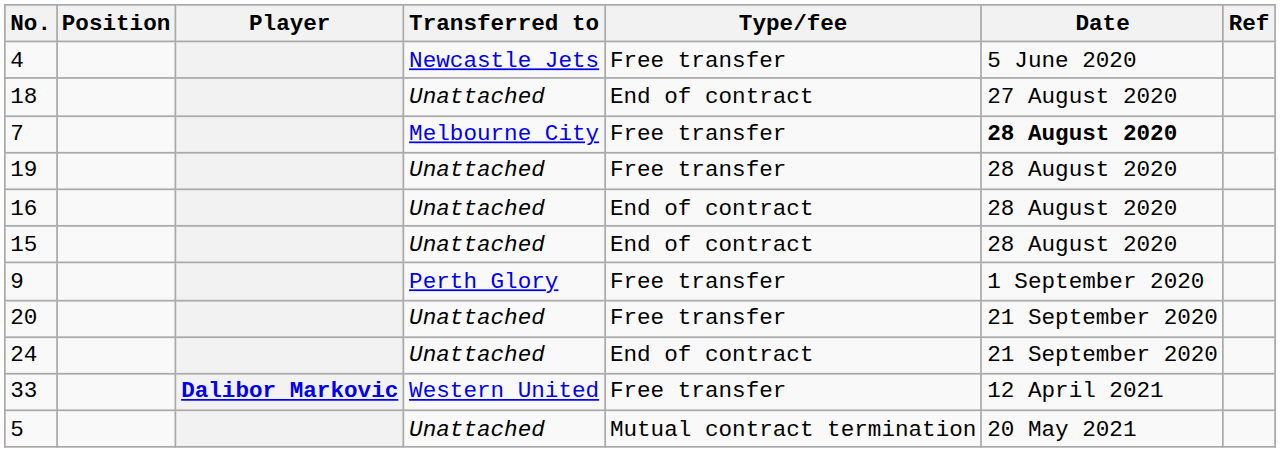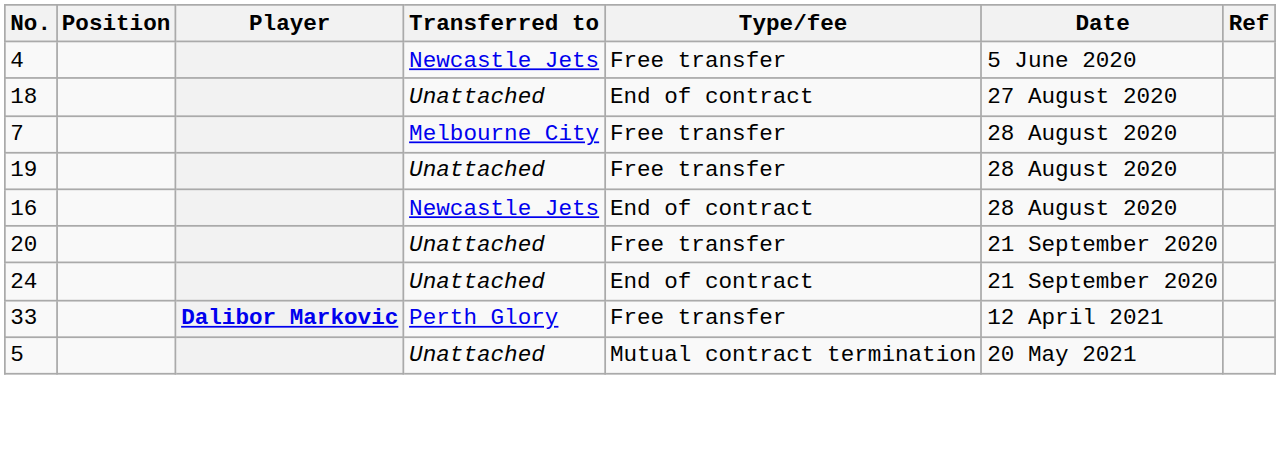7 | Date: bold -> normal
16 | Transferred to: Unattached -> Newcastle Jets
- row: 15 | Unattached | End of contract | 28 August 2020
- row: 9 | Perth Glory | Free transfer | 1 September 2020
33 | Transferred to: Western United -> Perth Glory
